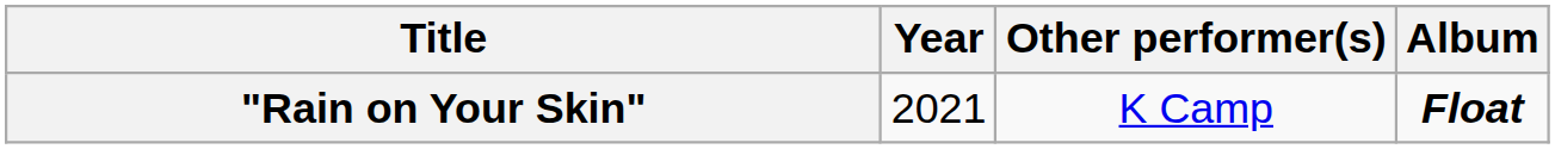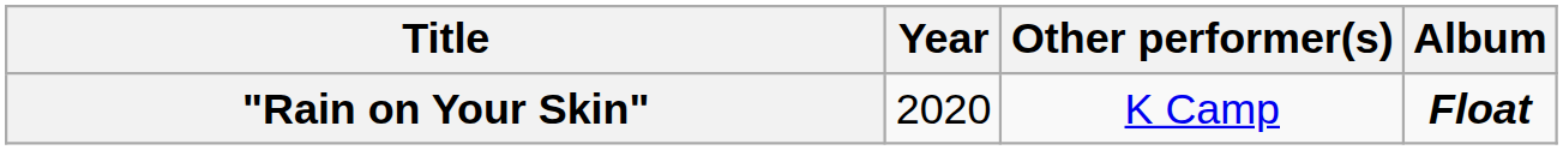"Rain on Your Skin" | Year: 2021 -> 2020
